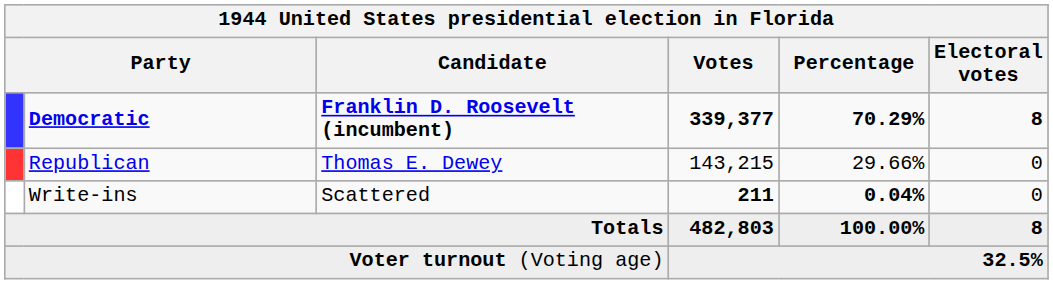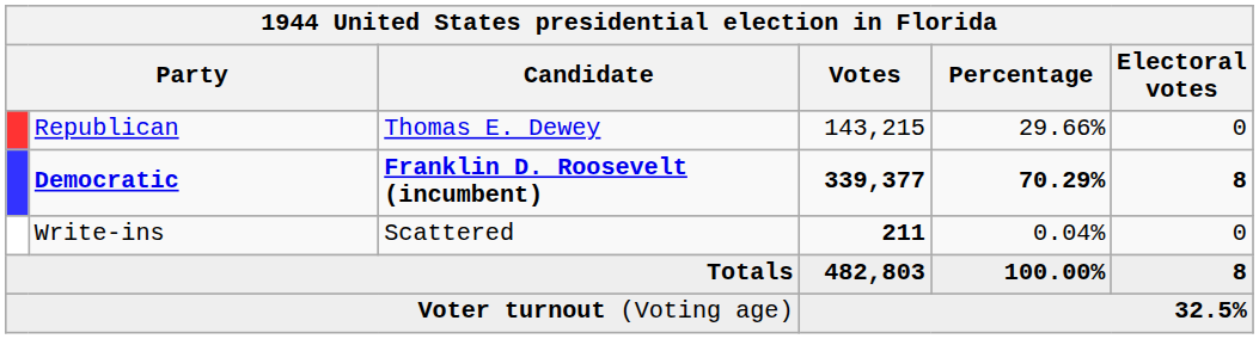rows swapped: Democratic <-> Republican
Write-ins | Percentage: bold -> normal
